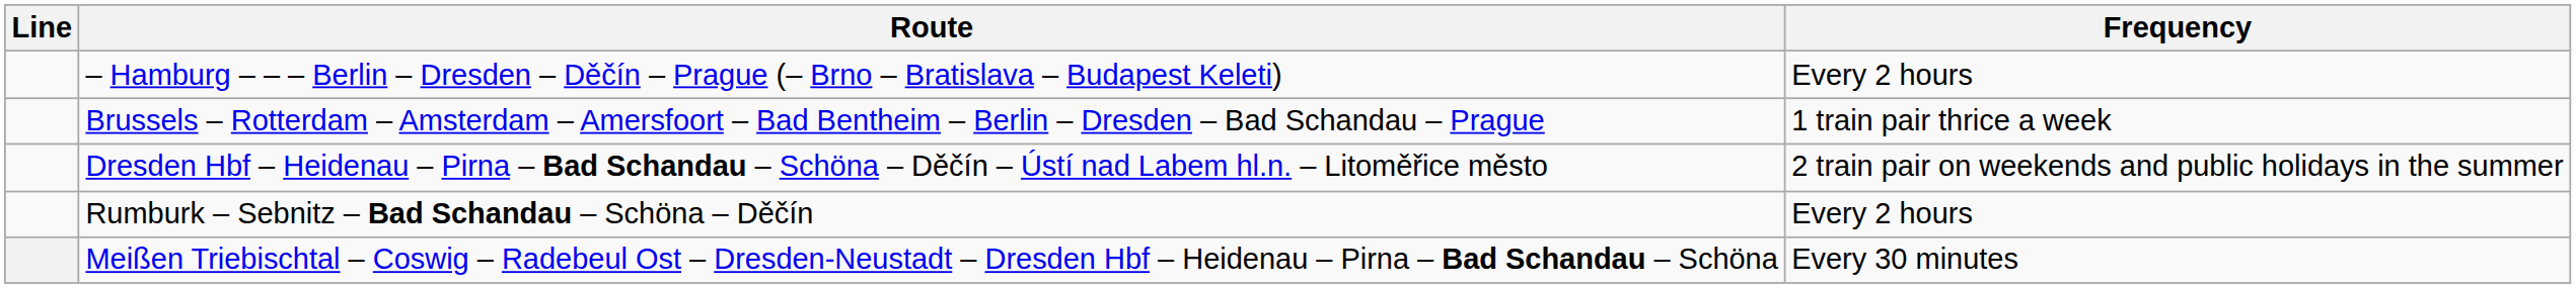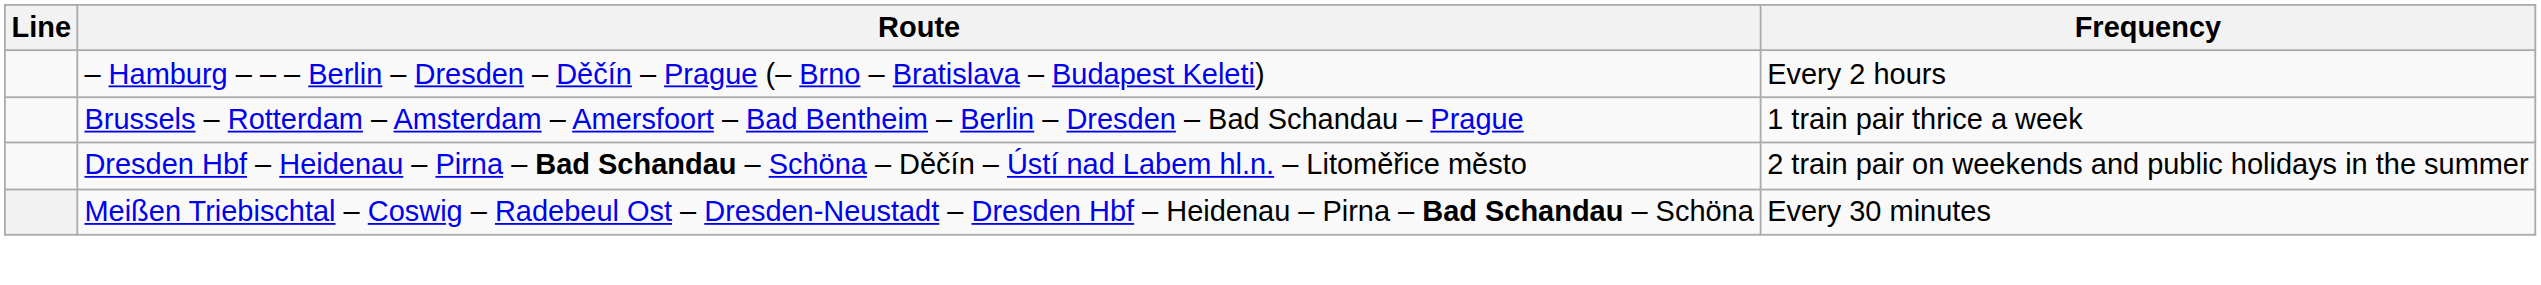- row: Rumburk – Sebnitz – Bad Schandau – Schöna – Děčín | Every 2 hours
